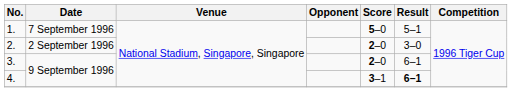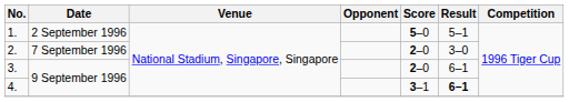1. | Date: 7 September 1996 -> 2 September 1996
2. | Date: 2 September 1996 -> 7 September 1996
